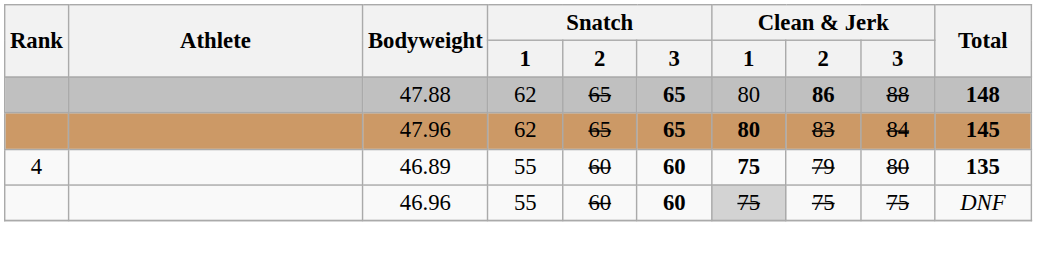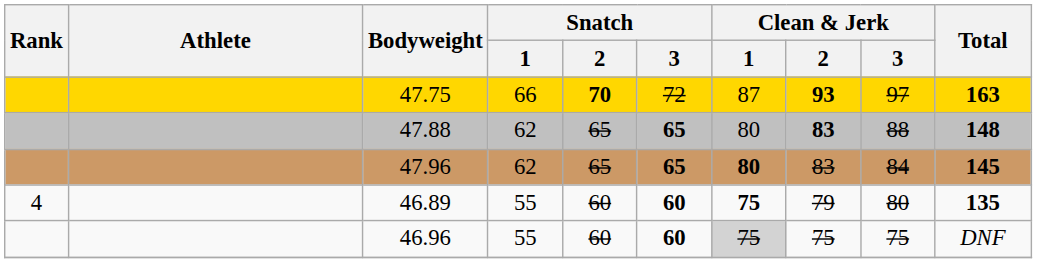+ row: 47.75 | 66 | 70 | 72 | 87 | 93 | 97 | 163
47.88 | Clean & Jerk / 2: 86 -> 83
